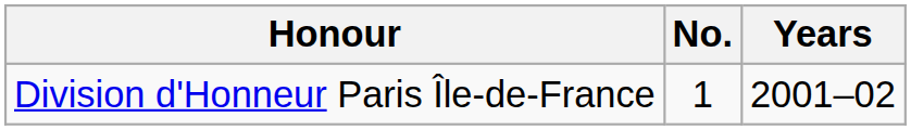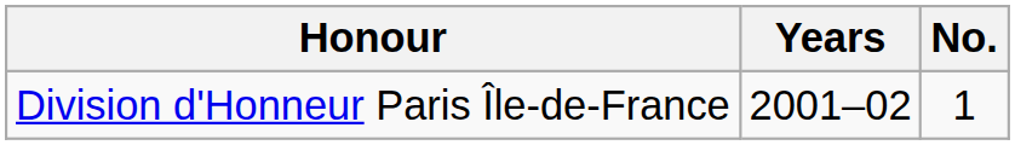columns swapped: No. <-> Years
